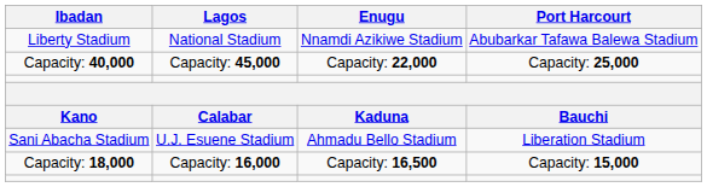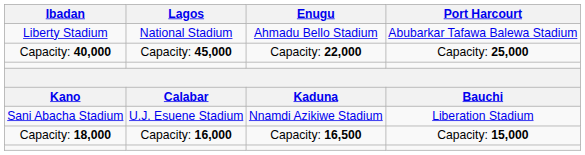Liberty Stadium | Enugu: Nnamdi Azikiwe Stadium -> Ahmadu Bello Stadium
Sani Abacha Stadium | Enugu: Ahmadu Bello Stadium -> Nnamdi Azikiwe Stadium
